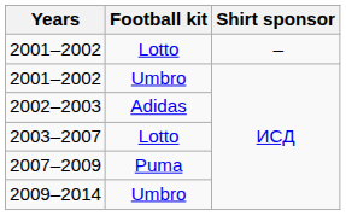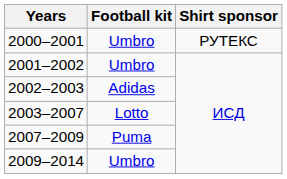+ row: 2000–2001 | Umbro | РУТЕКС
- row: 2001–2002 | Lotto | –
